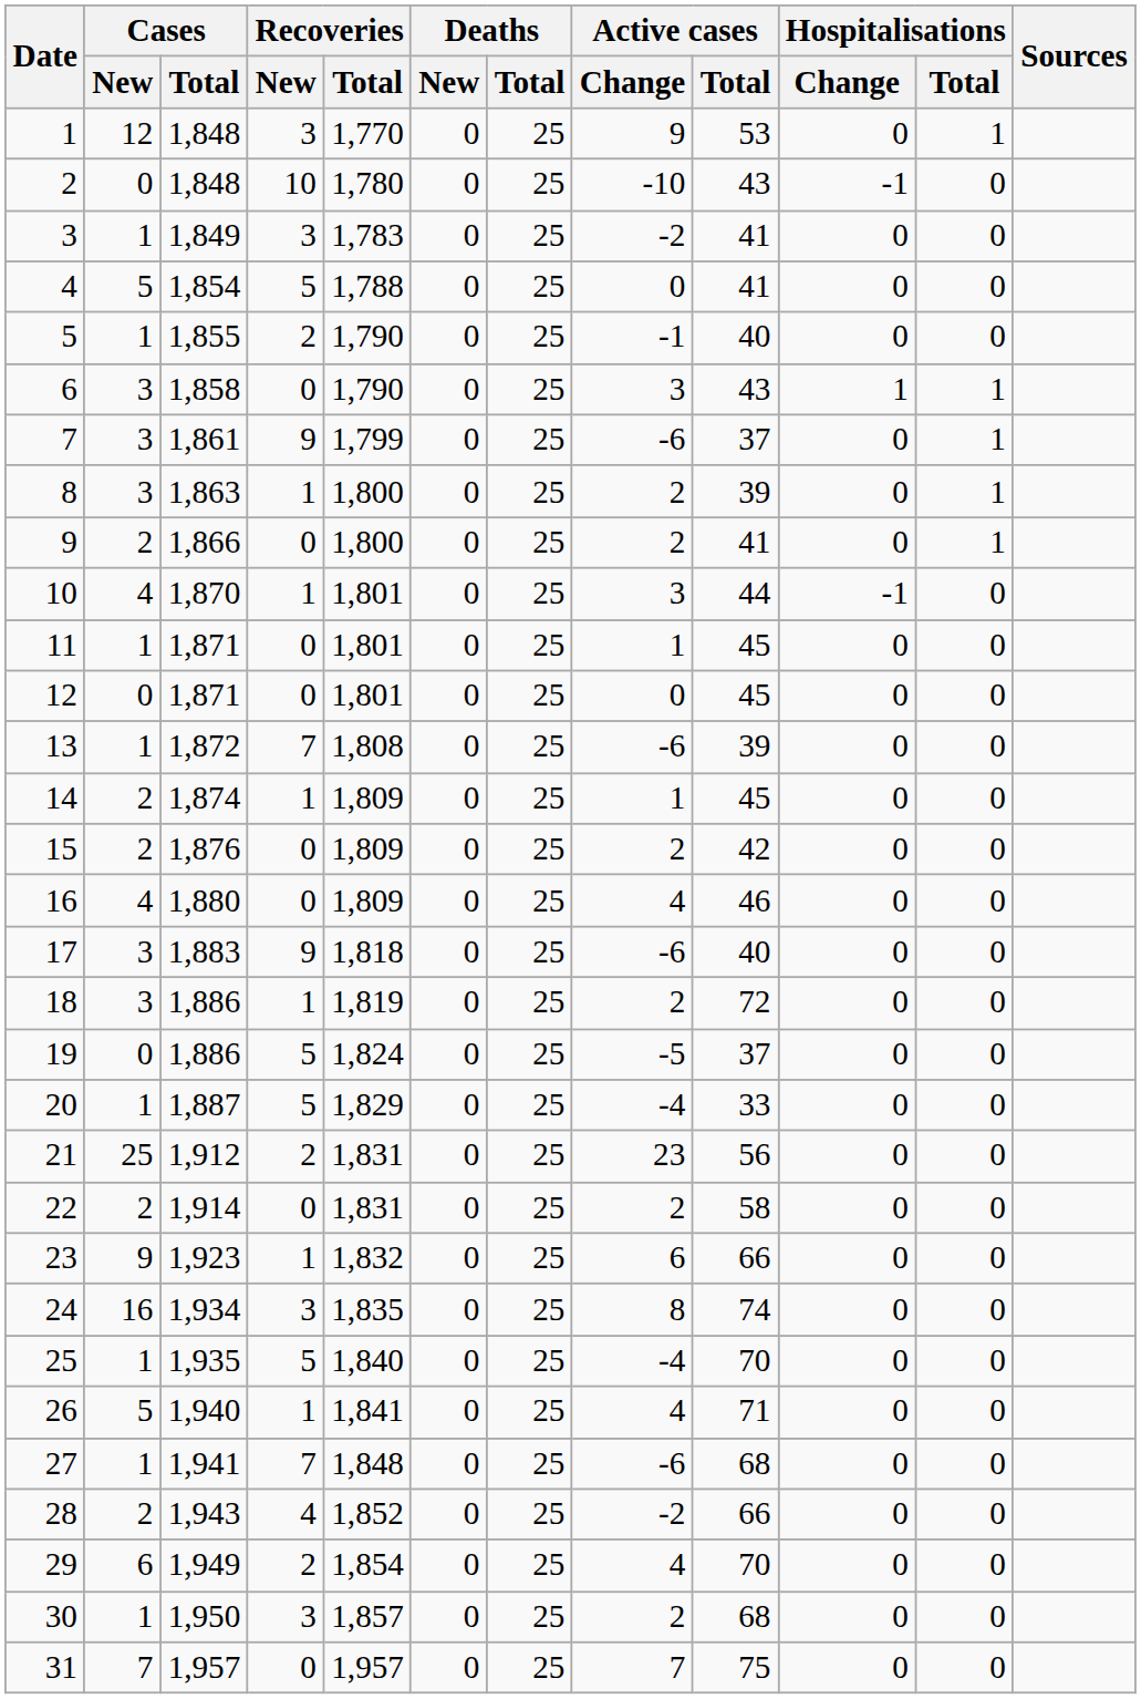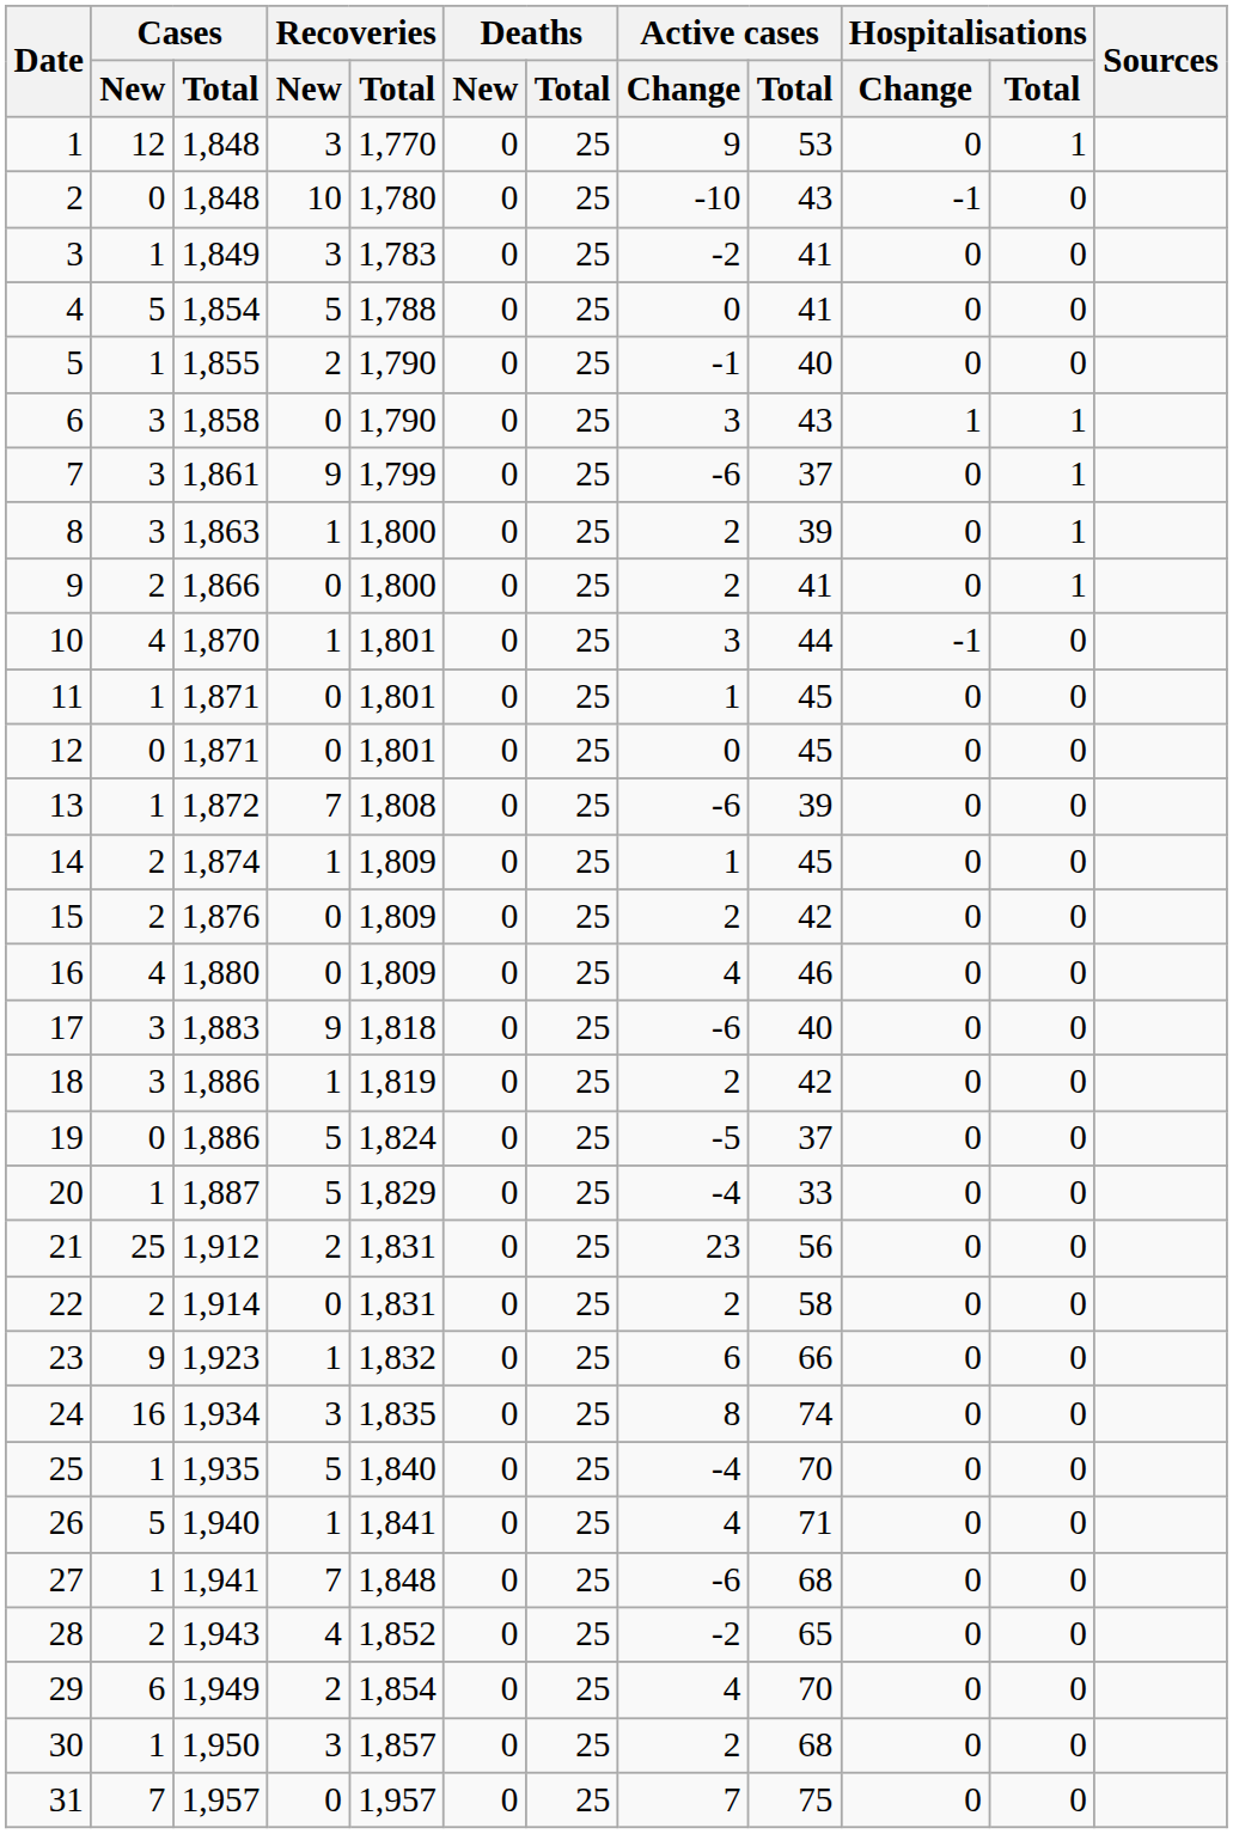18 | Active cases / Total: 72 -> 42
28 | Active cases / Total: 66 -> 65
